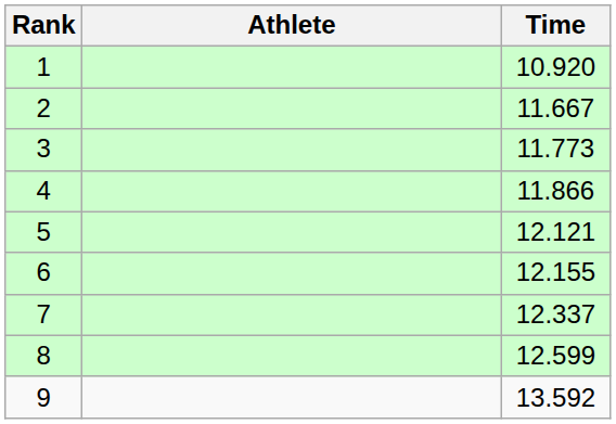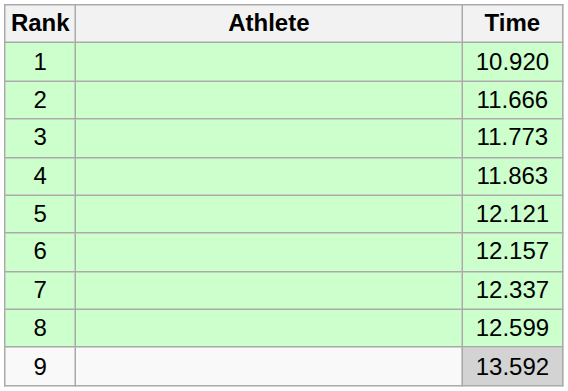2 | Time: 11.667 -> 11.666
4 | Time: 11.866 -> 11.863
6 | Time: 12.155 -> 12.157
9 | Time: no background -> lightgrey background
